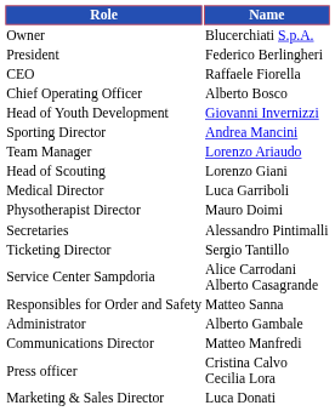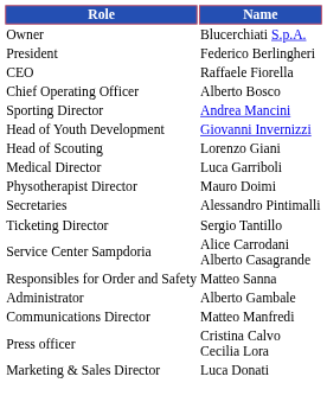rows swapped: Sporting Director <-> Head of Youth Development
- row: Team Manager | Lorenzo Ariaudo
